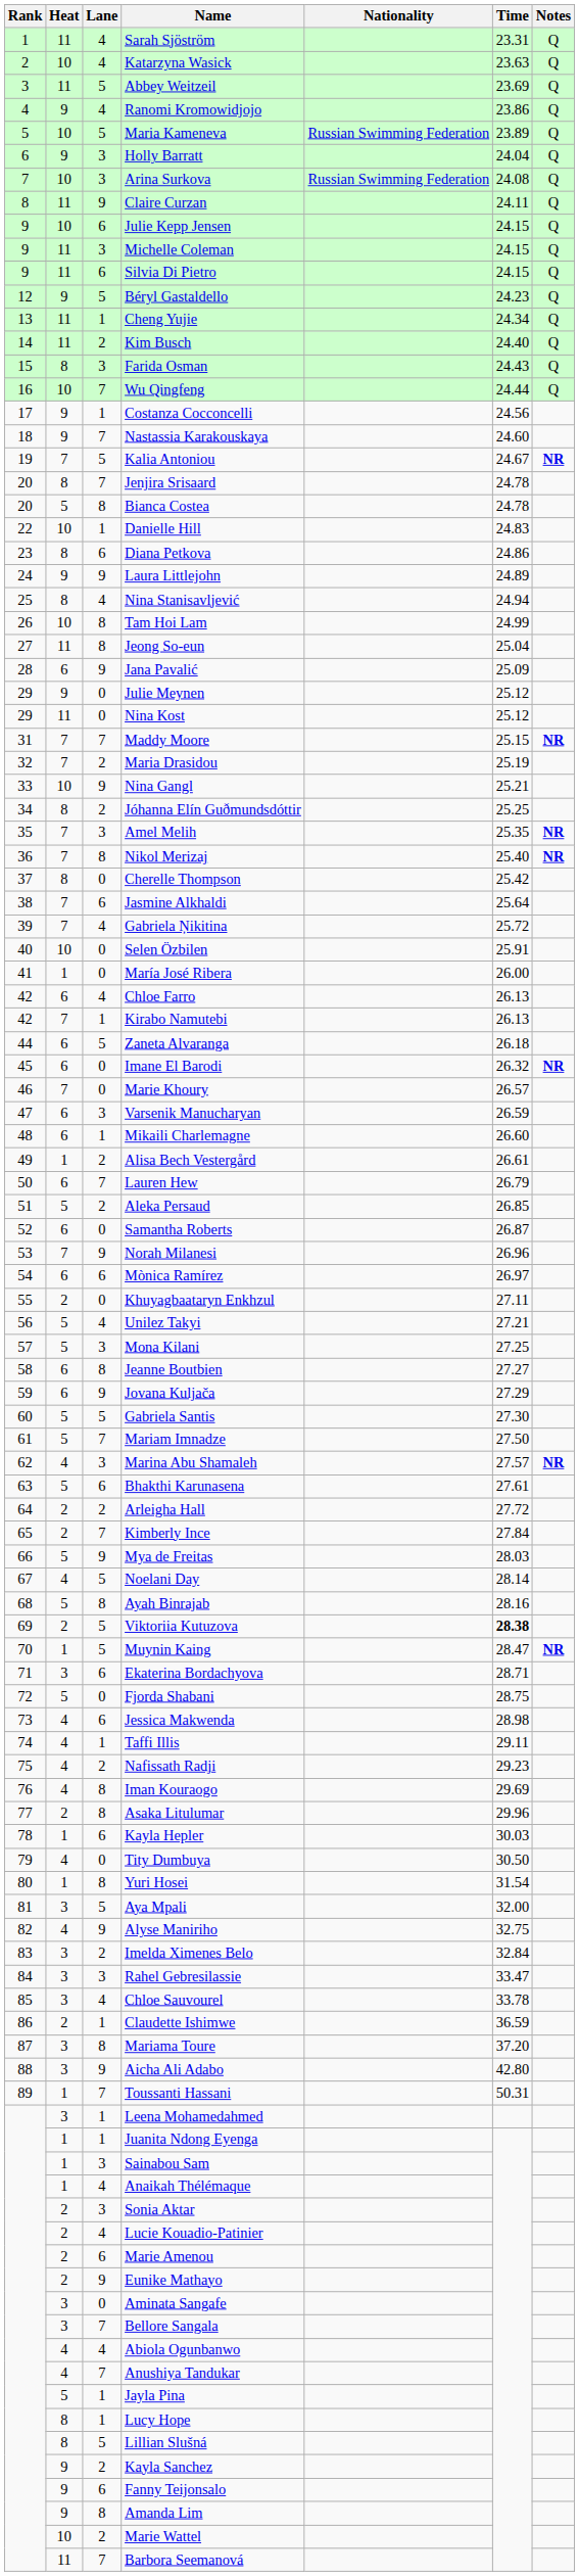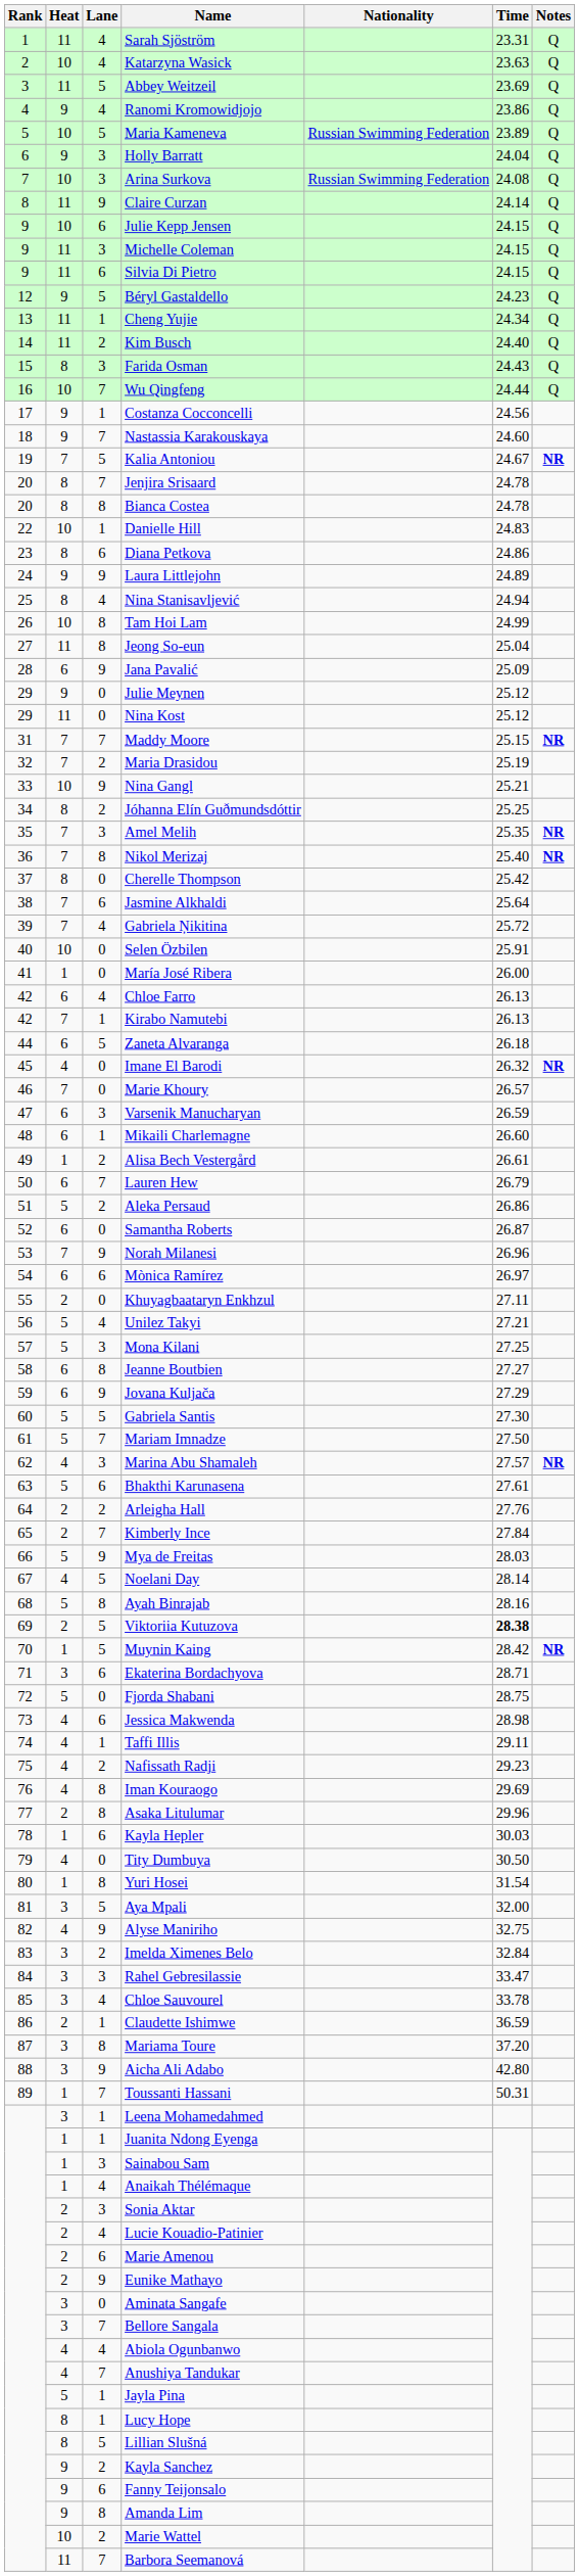Claire Curzan | Time: 24.11 -> 24.14
Bianca Costea | Heat: 5 -> 8
Imane El Barodi | Heat: 6 -> 4
Aleka Persaud | Time: 26.85 -> 26.86
Arleigha Hall | Time: 27.72 -> 27.76
Muynin Kaing | Time: 28.47 -> 28.42
